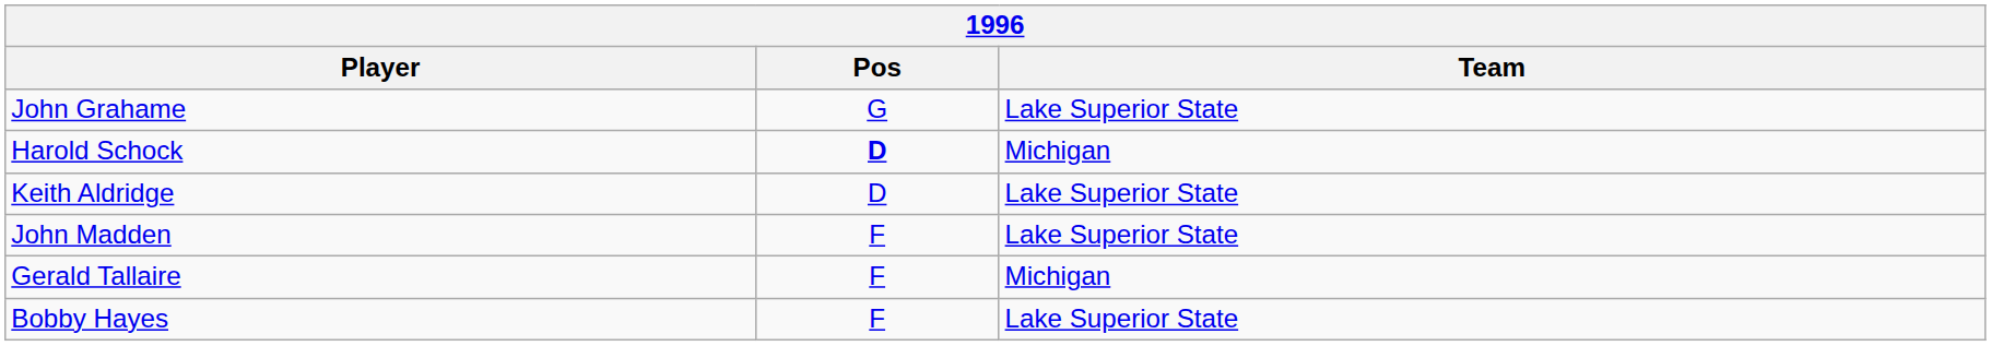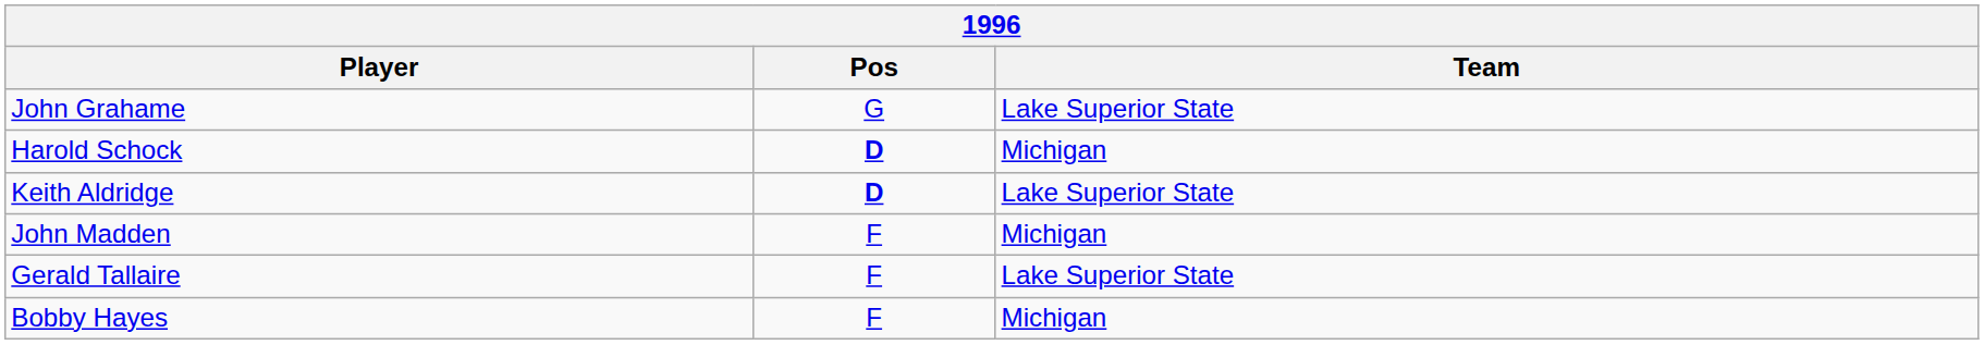Keith Aldridge | Pos: normal -> bold
John Madden | Team: Lake Superior State -> Michigan
Gerald Tallaire | Team: Michigan -> Lake Superior State
Bobby Hayes | Team: Lake Superior State -> Michigan
